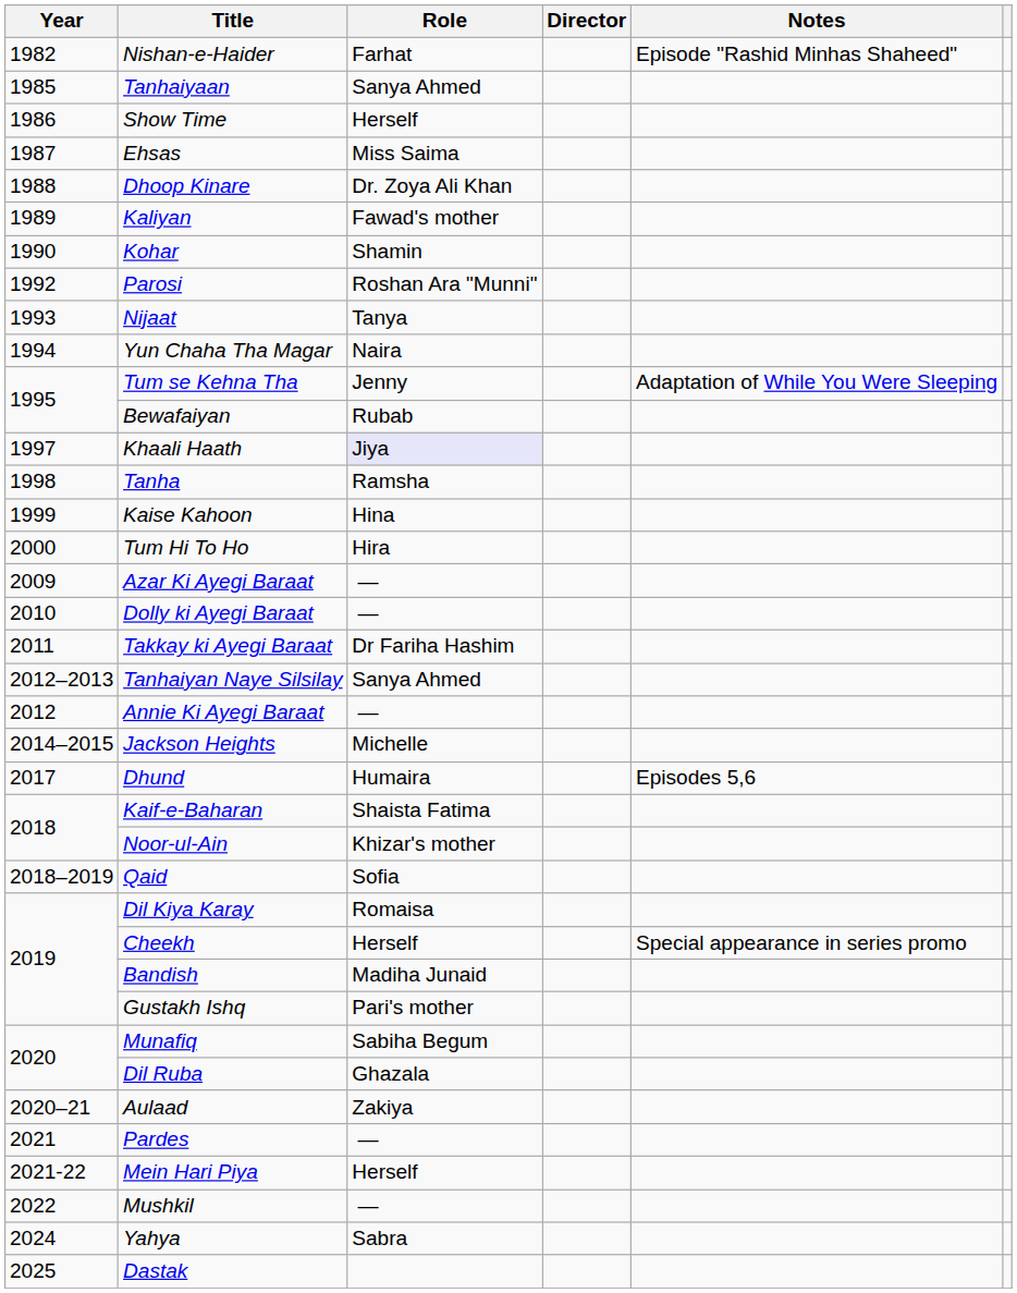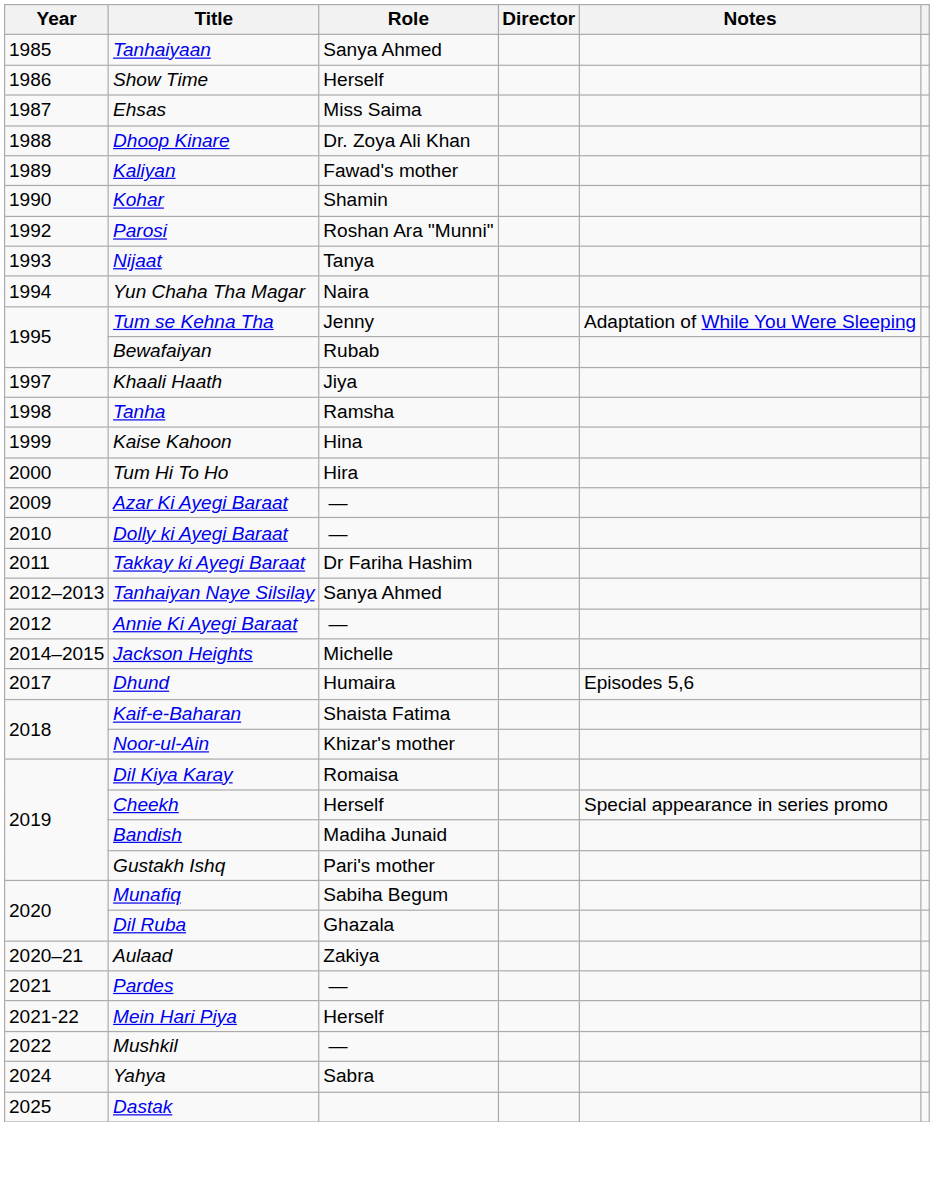- row: 1982 | Nishan-e-Haider | Farhat | Episode "Rashid Minhas Shaheed"
Khaali Haath | Role: lavender background -> no background
- row: 2018–2019 | Qaid | Sofia
